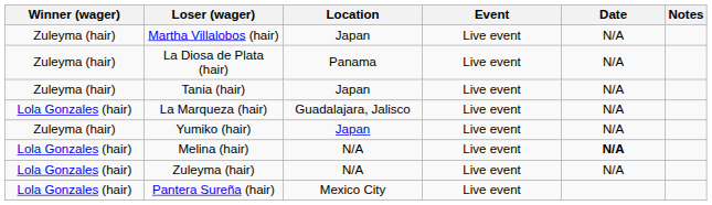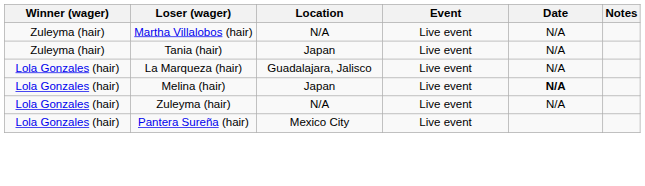Martha Villalobos (hair) | Location: Japan -> N/A
- row: Zuleyma (hair) | La Diosa de Plata (hair) | Panama | Live event | N/A
- row: Zuleyma (hair) | Yumiko (hair) | Japan | Live event | N/A
Melina (hair) | Location: N/A -> Japan
